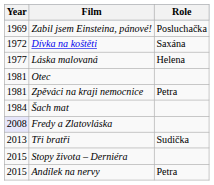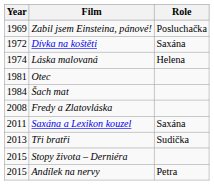Láska malovaná | Year: 1977 -> 1974
- row: 1981 | Zpěváci na kraji nemocnice | Petra
Fredy a Zlatovláska | Year: lavender background -> no background
+ row: 2011 | Saxána a Lexikon kouzel | Saxána
